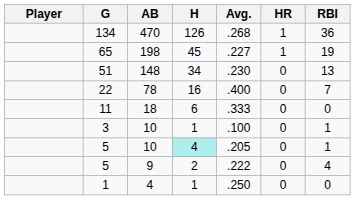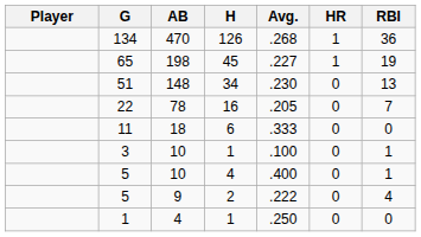22 | Avg.: .400 -> .205
5 / 10 | H: paleturquoise background -> no background
5 / 10 | Avg.: .205 -> .400
